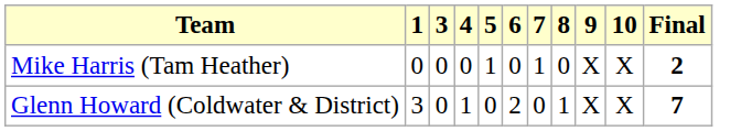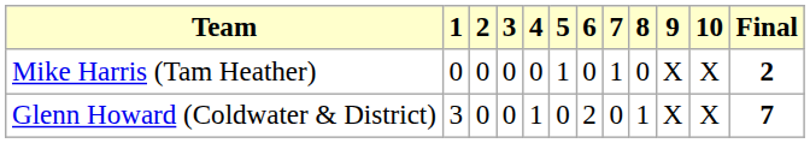+ column: 2 | 0 | 0
